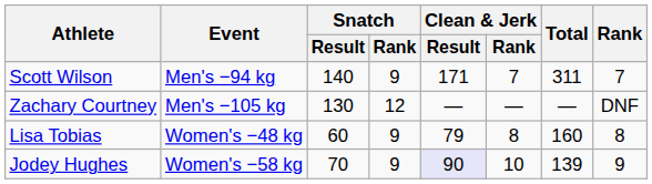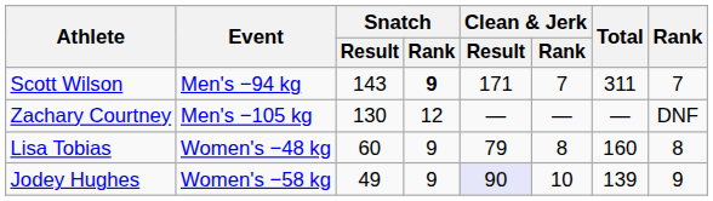Scott Wilson | Snatch / Result: 140 -> 143
Scott Wilson | Snatch / Rank: normal -> bold
Jodey Hughes | Snatch / Result: 70 -> 49
